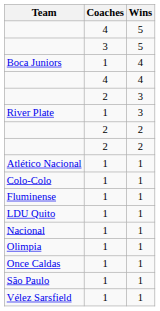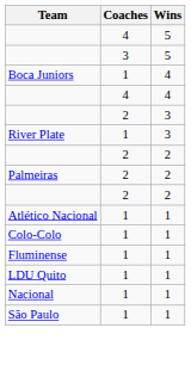+ row: Palmeiras | 2 | 2
- row: Olimpia | 1 | 1
- row: Once Caldas | 1 | 1
- row: Vélez Sarsfield | 1 | 1
